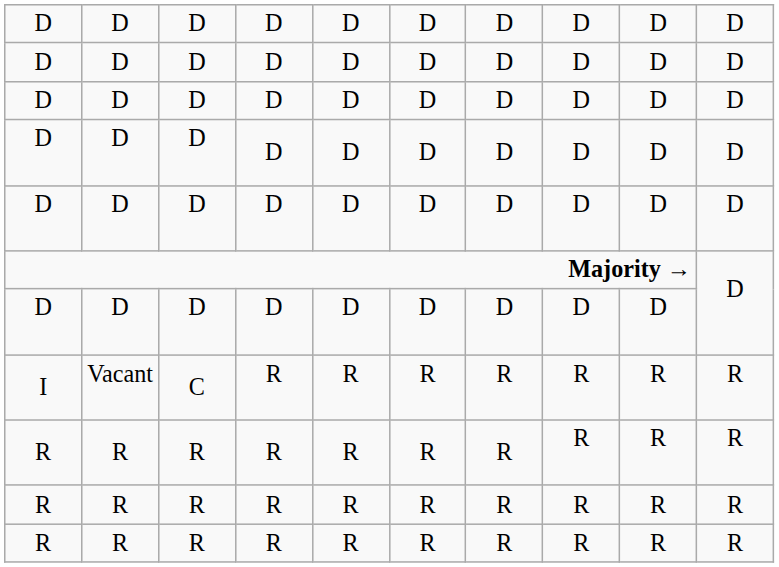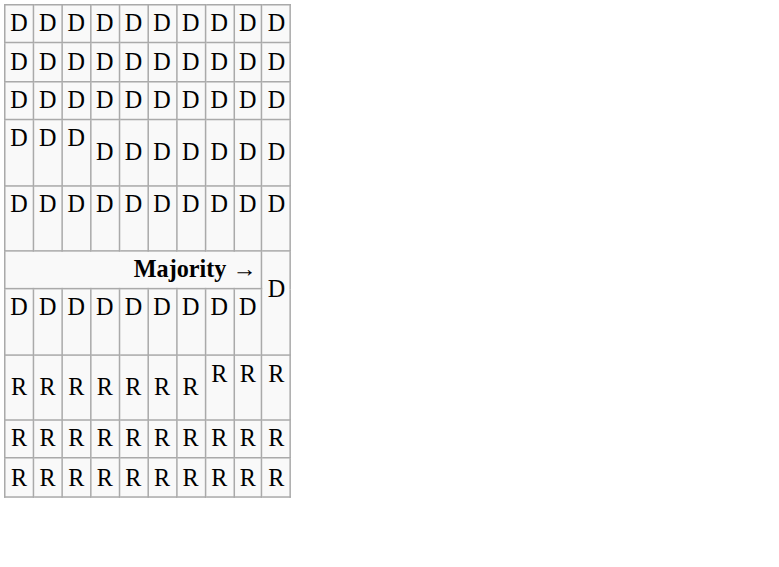- row: I | Vacant | C | R | R | R | R | R | R | R
